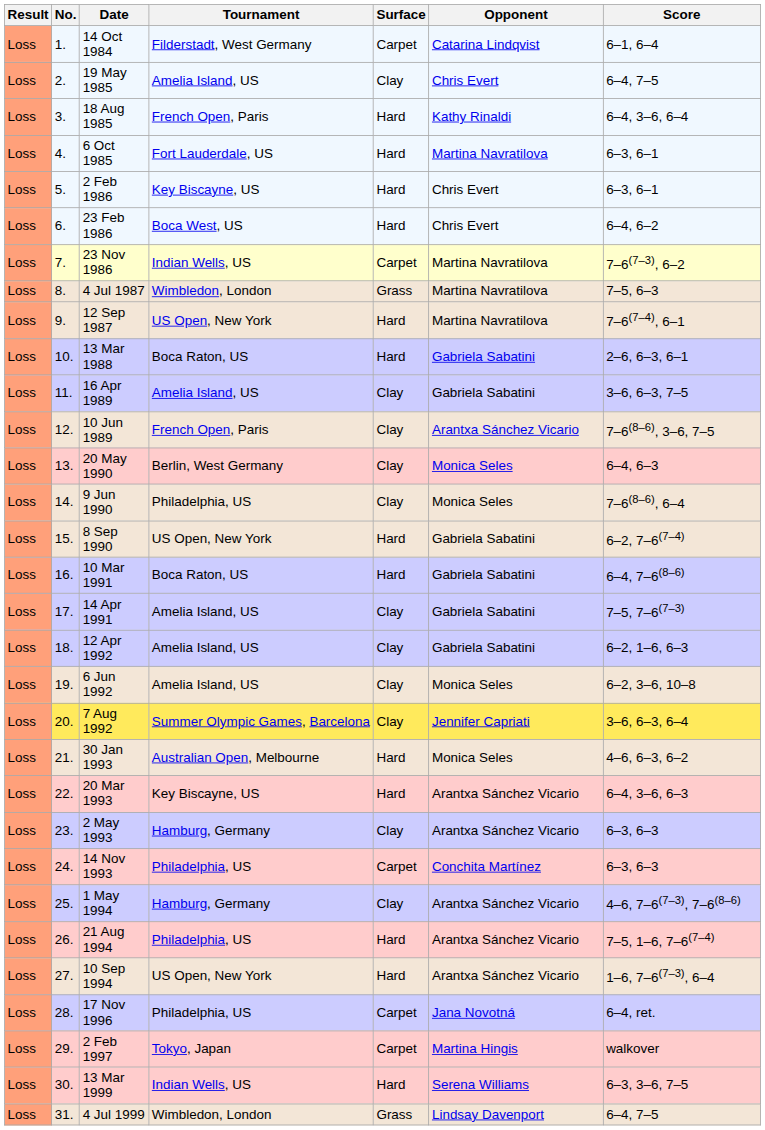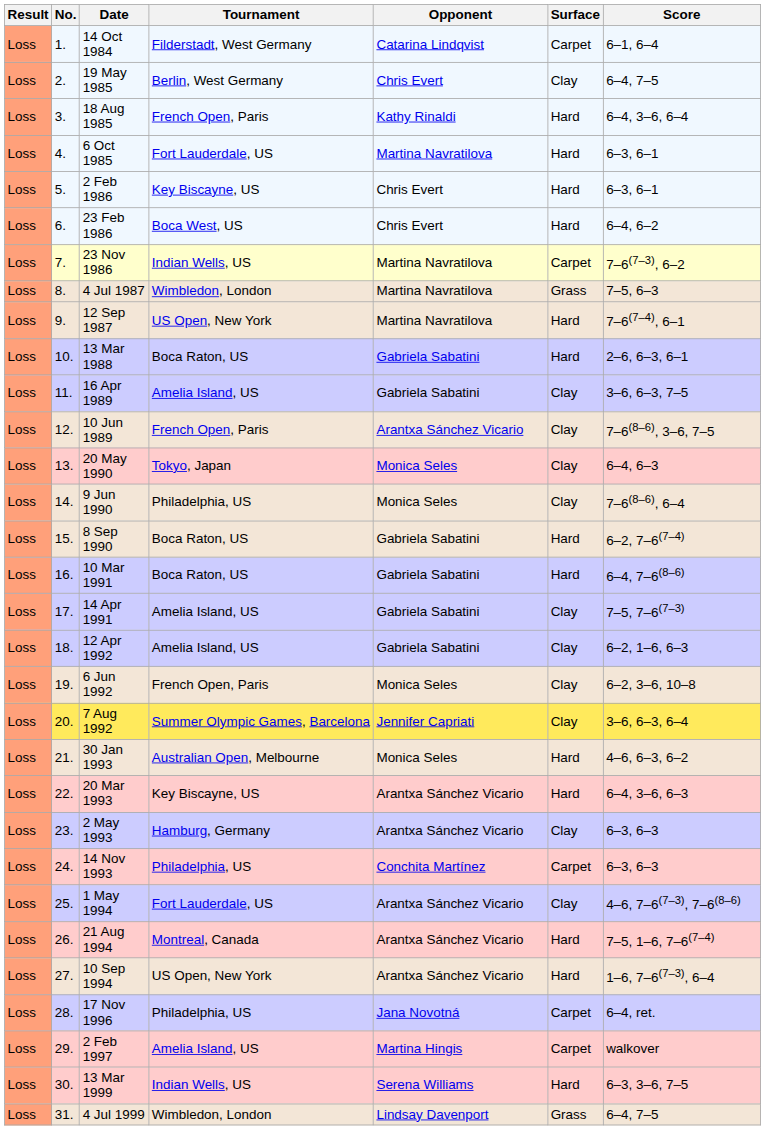columns swapped: Surface <-> Opponent
19 May 1985 | Tournament: Amelia Island, US -> Berlin, West Germany
20 May 1990 | Tournament: Berlin, West Germany -> Tokyo, Japan
8 Sep 1990 | Tournament: US Open, New York -> Boca Raton, US
6 Jun 1992 | Tournament: Amelia Island, US -> French Open, Paris
1 May 1994 | Tournament: Hamburg, Germany -> Fort Lauderdale, US
21 Aug 1994 | Tournament: Philadelphia, US -> Montreal, Canada
2 Feb 1997 | Tournament: Tokyo, Japan -> Amelia Island, US
